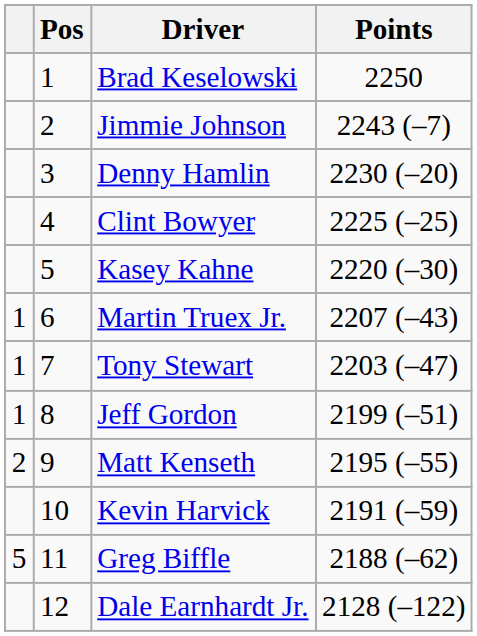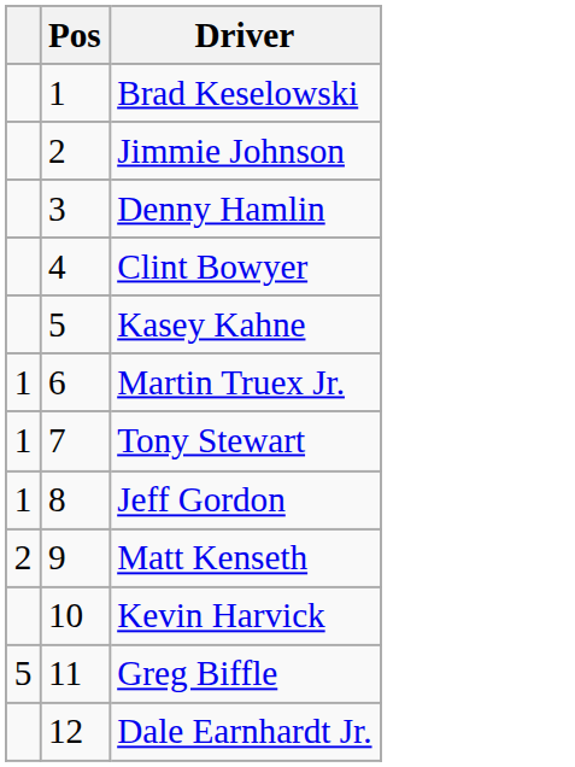- column: Points | 2250 | 2243 (–7) | 2230 (–20) | 2225 (–25) | 2220 (–30) | 2207 (–43) | 2203 (–47) | 2199 (–51) | 2195 (–55) | 2191 (–59) | 2188 (–62) | 2128 (–122)
